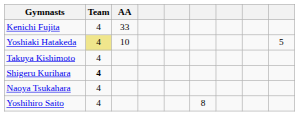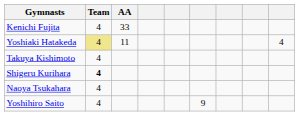Yoshiaki Hatakeda | AA: 10 -> 11
Yoshiaki Hatakeda | column 9: 5 -> 4
Yoshihiro Saito | column 6: 8 -> 9
